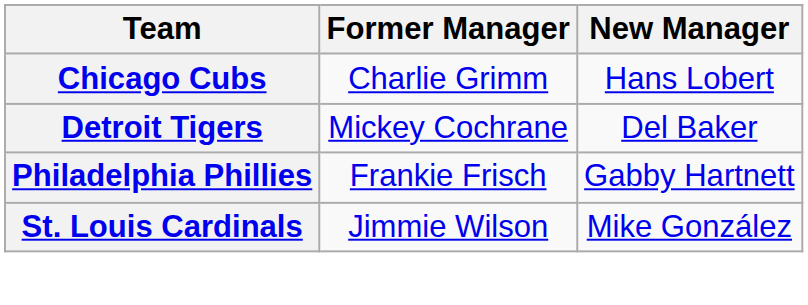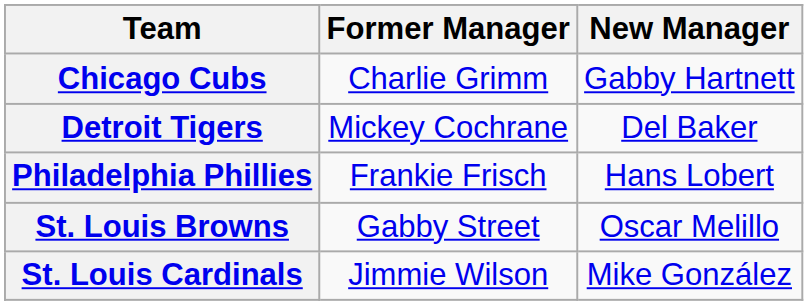Chicago Cubs | New Manager: Hans Lobert -> Gabby Hartnett
Philadelphia Phillies | New Manager: Gabby Hartnett -> Hans Lobert
+ row: St. Louis Browns | Gabby Street | Oscar Melillo
